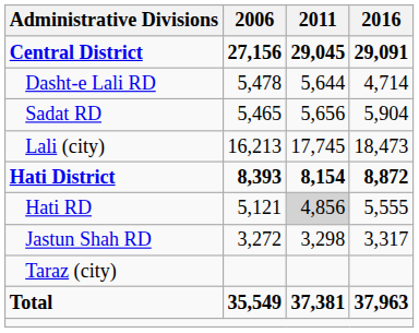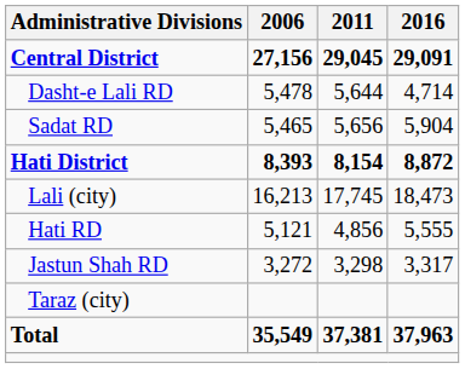rows swapped: Lali (city) <-> Hati District
Hati RD | 2011: lightgrey background -> no background
